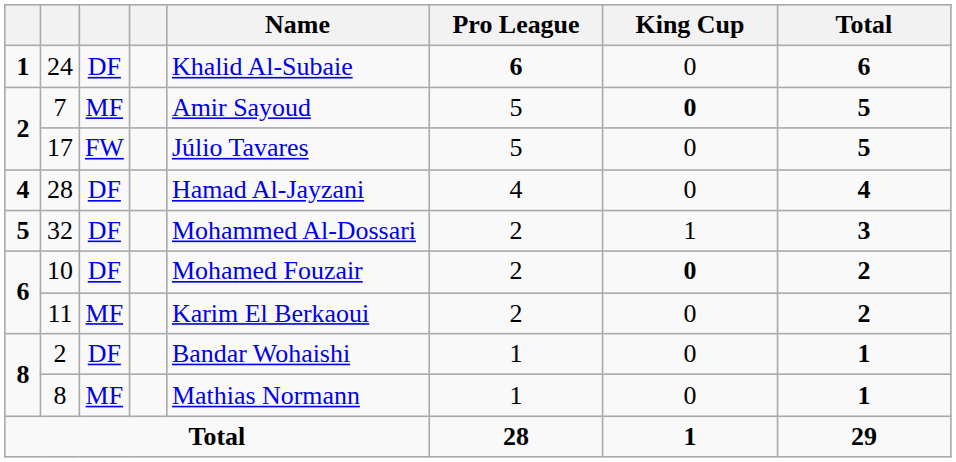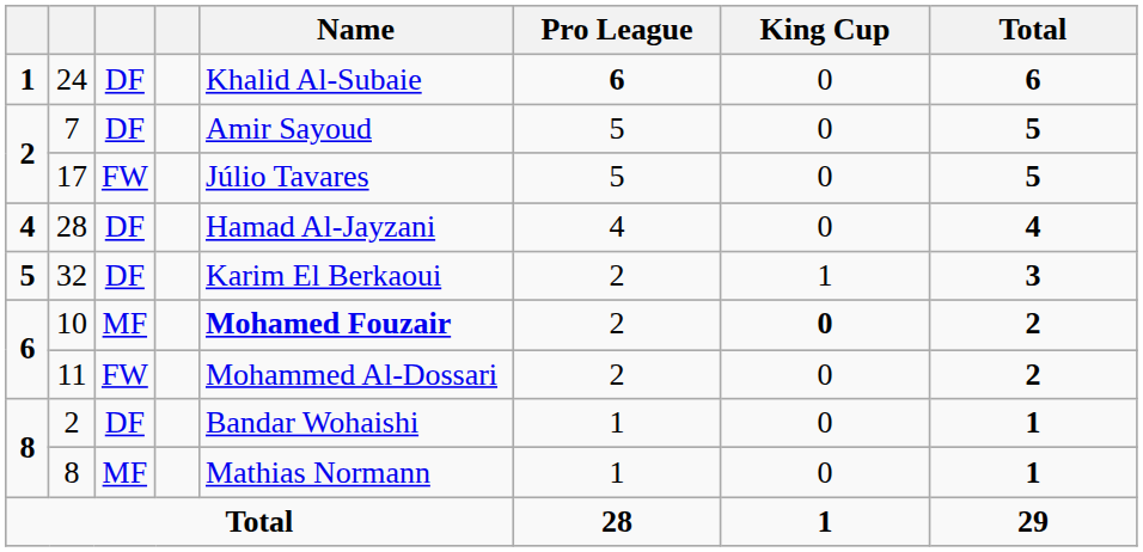7 | column 3: MF -> DF
7 | King Cup: bold -> normal
32 | Name: Mohammed Al-Dossari -> Karim El Berkaoui
10 | column 3: DF -> MF
10 | Name: normal -> bold
11 | column 3: MF -> FW
11 | Name: Karim El Berkaoui -> Mohammed Al-Dossari
